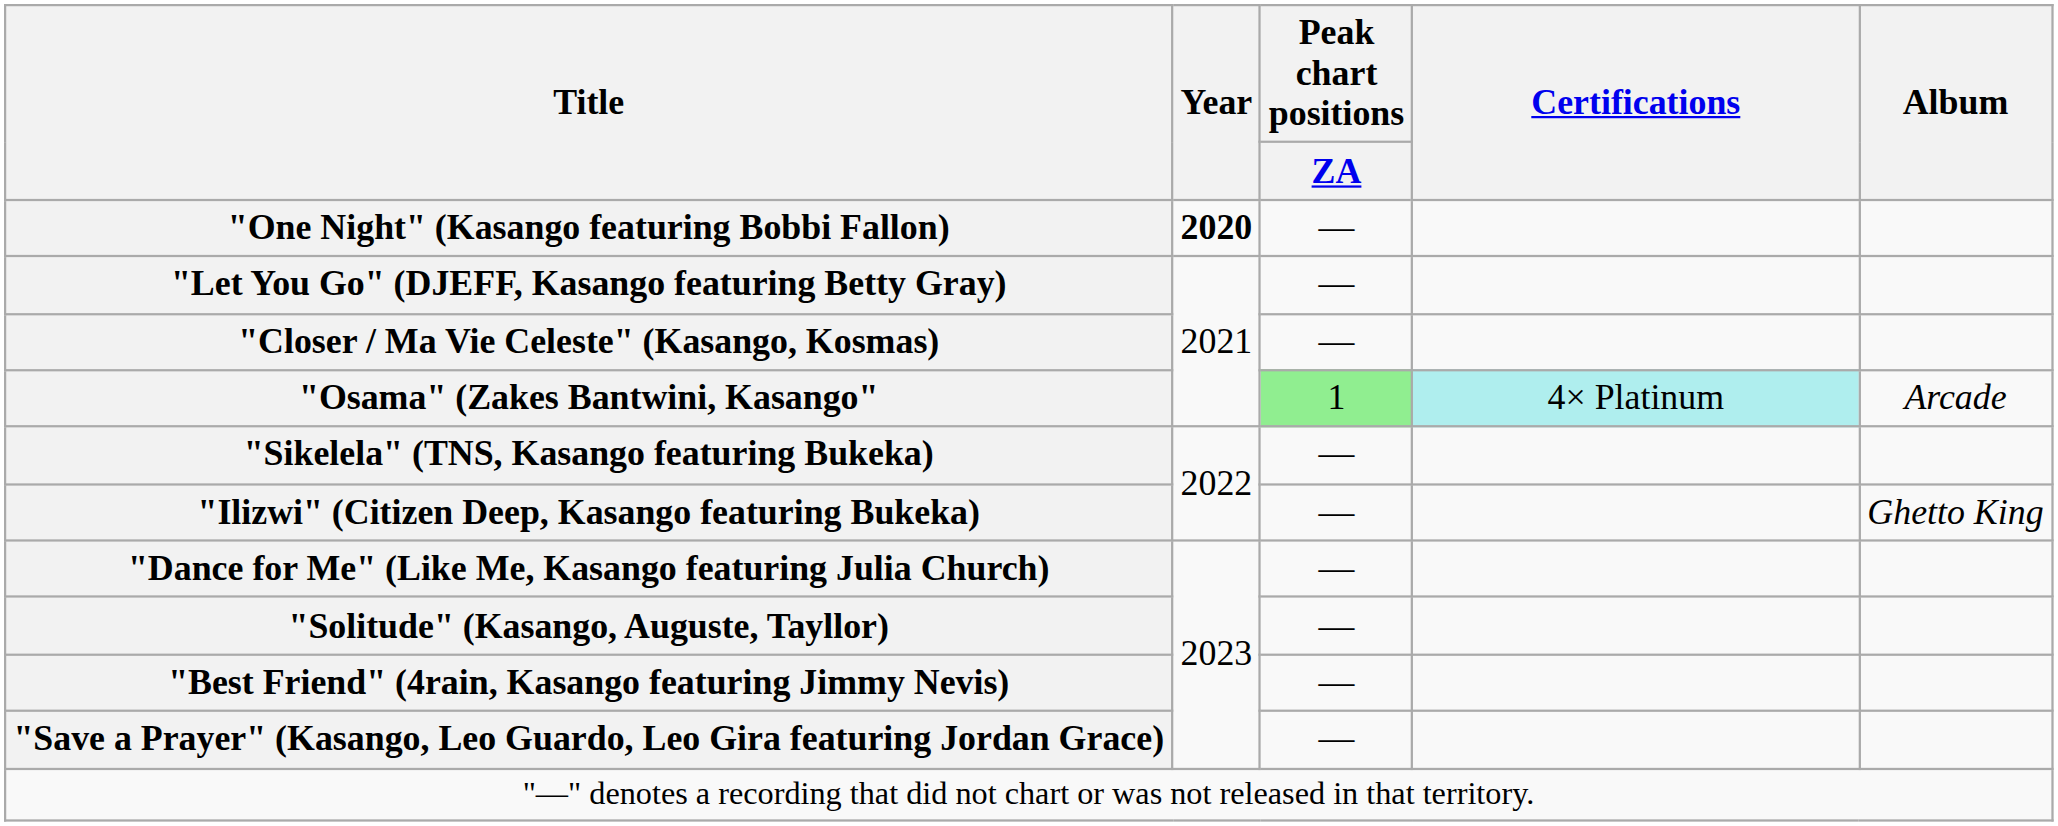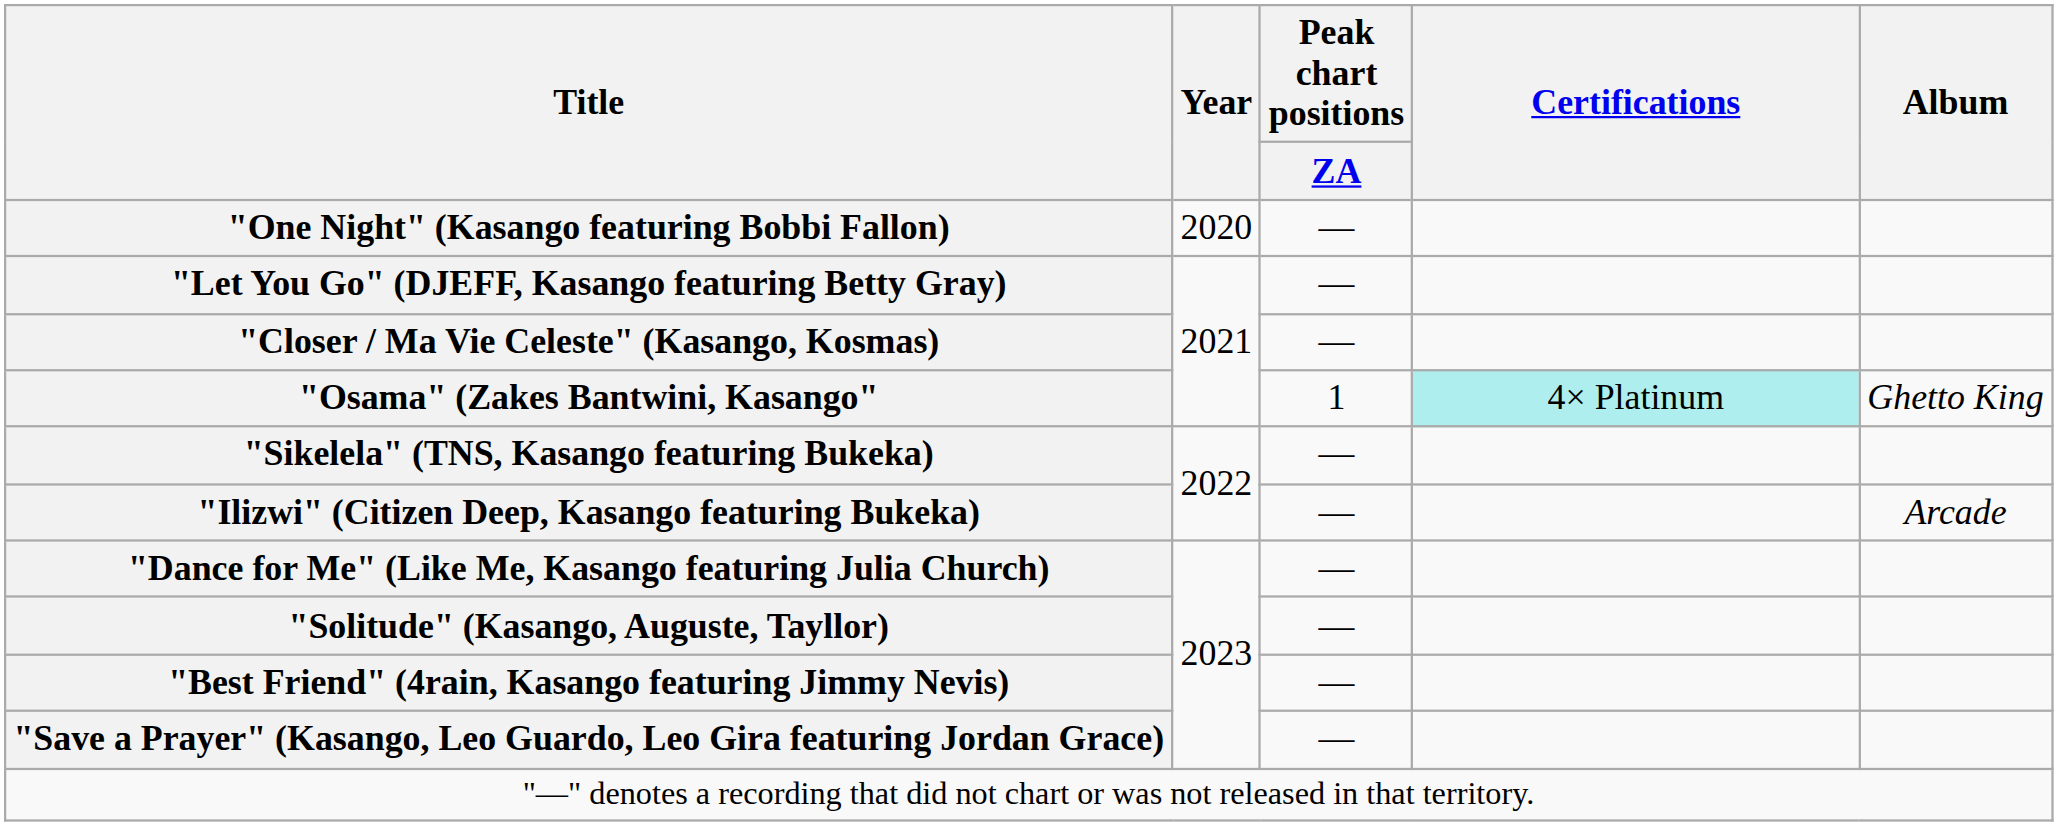"One Night" (Kasango featuring Bobbi Fallon) | Year: bold -> normal
"Osama" (Zakes Bantwini, Kasango" | Peak chart positions / ZA: lightgreen background -> no background
"Osama" (Zakes Bantwini, Kasango" | Album: Arcade -> Ghetto King
"Ilizwi" (Citizen Deep, Kasango featuring Bukeka) | Album: Ghetto King -> Arcade
